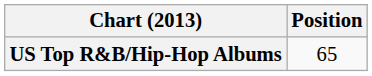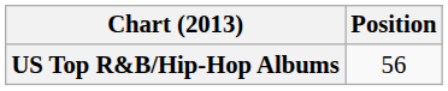US Top R&B/Hip-Hop Albums | Position: 65 -> 56
